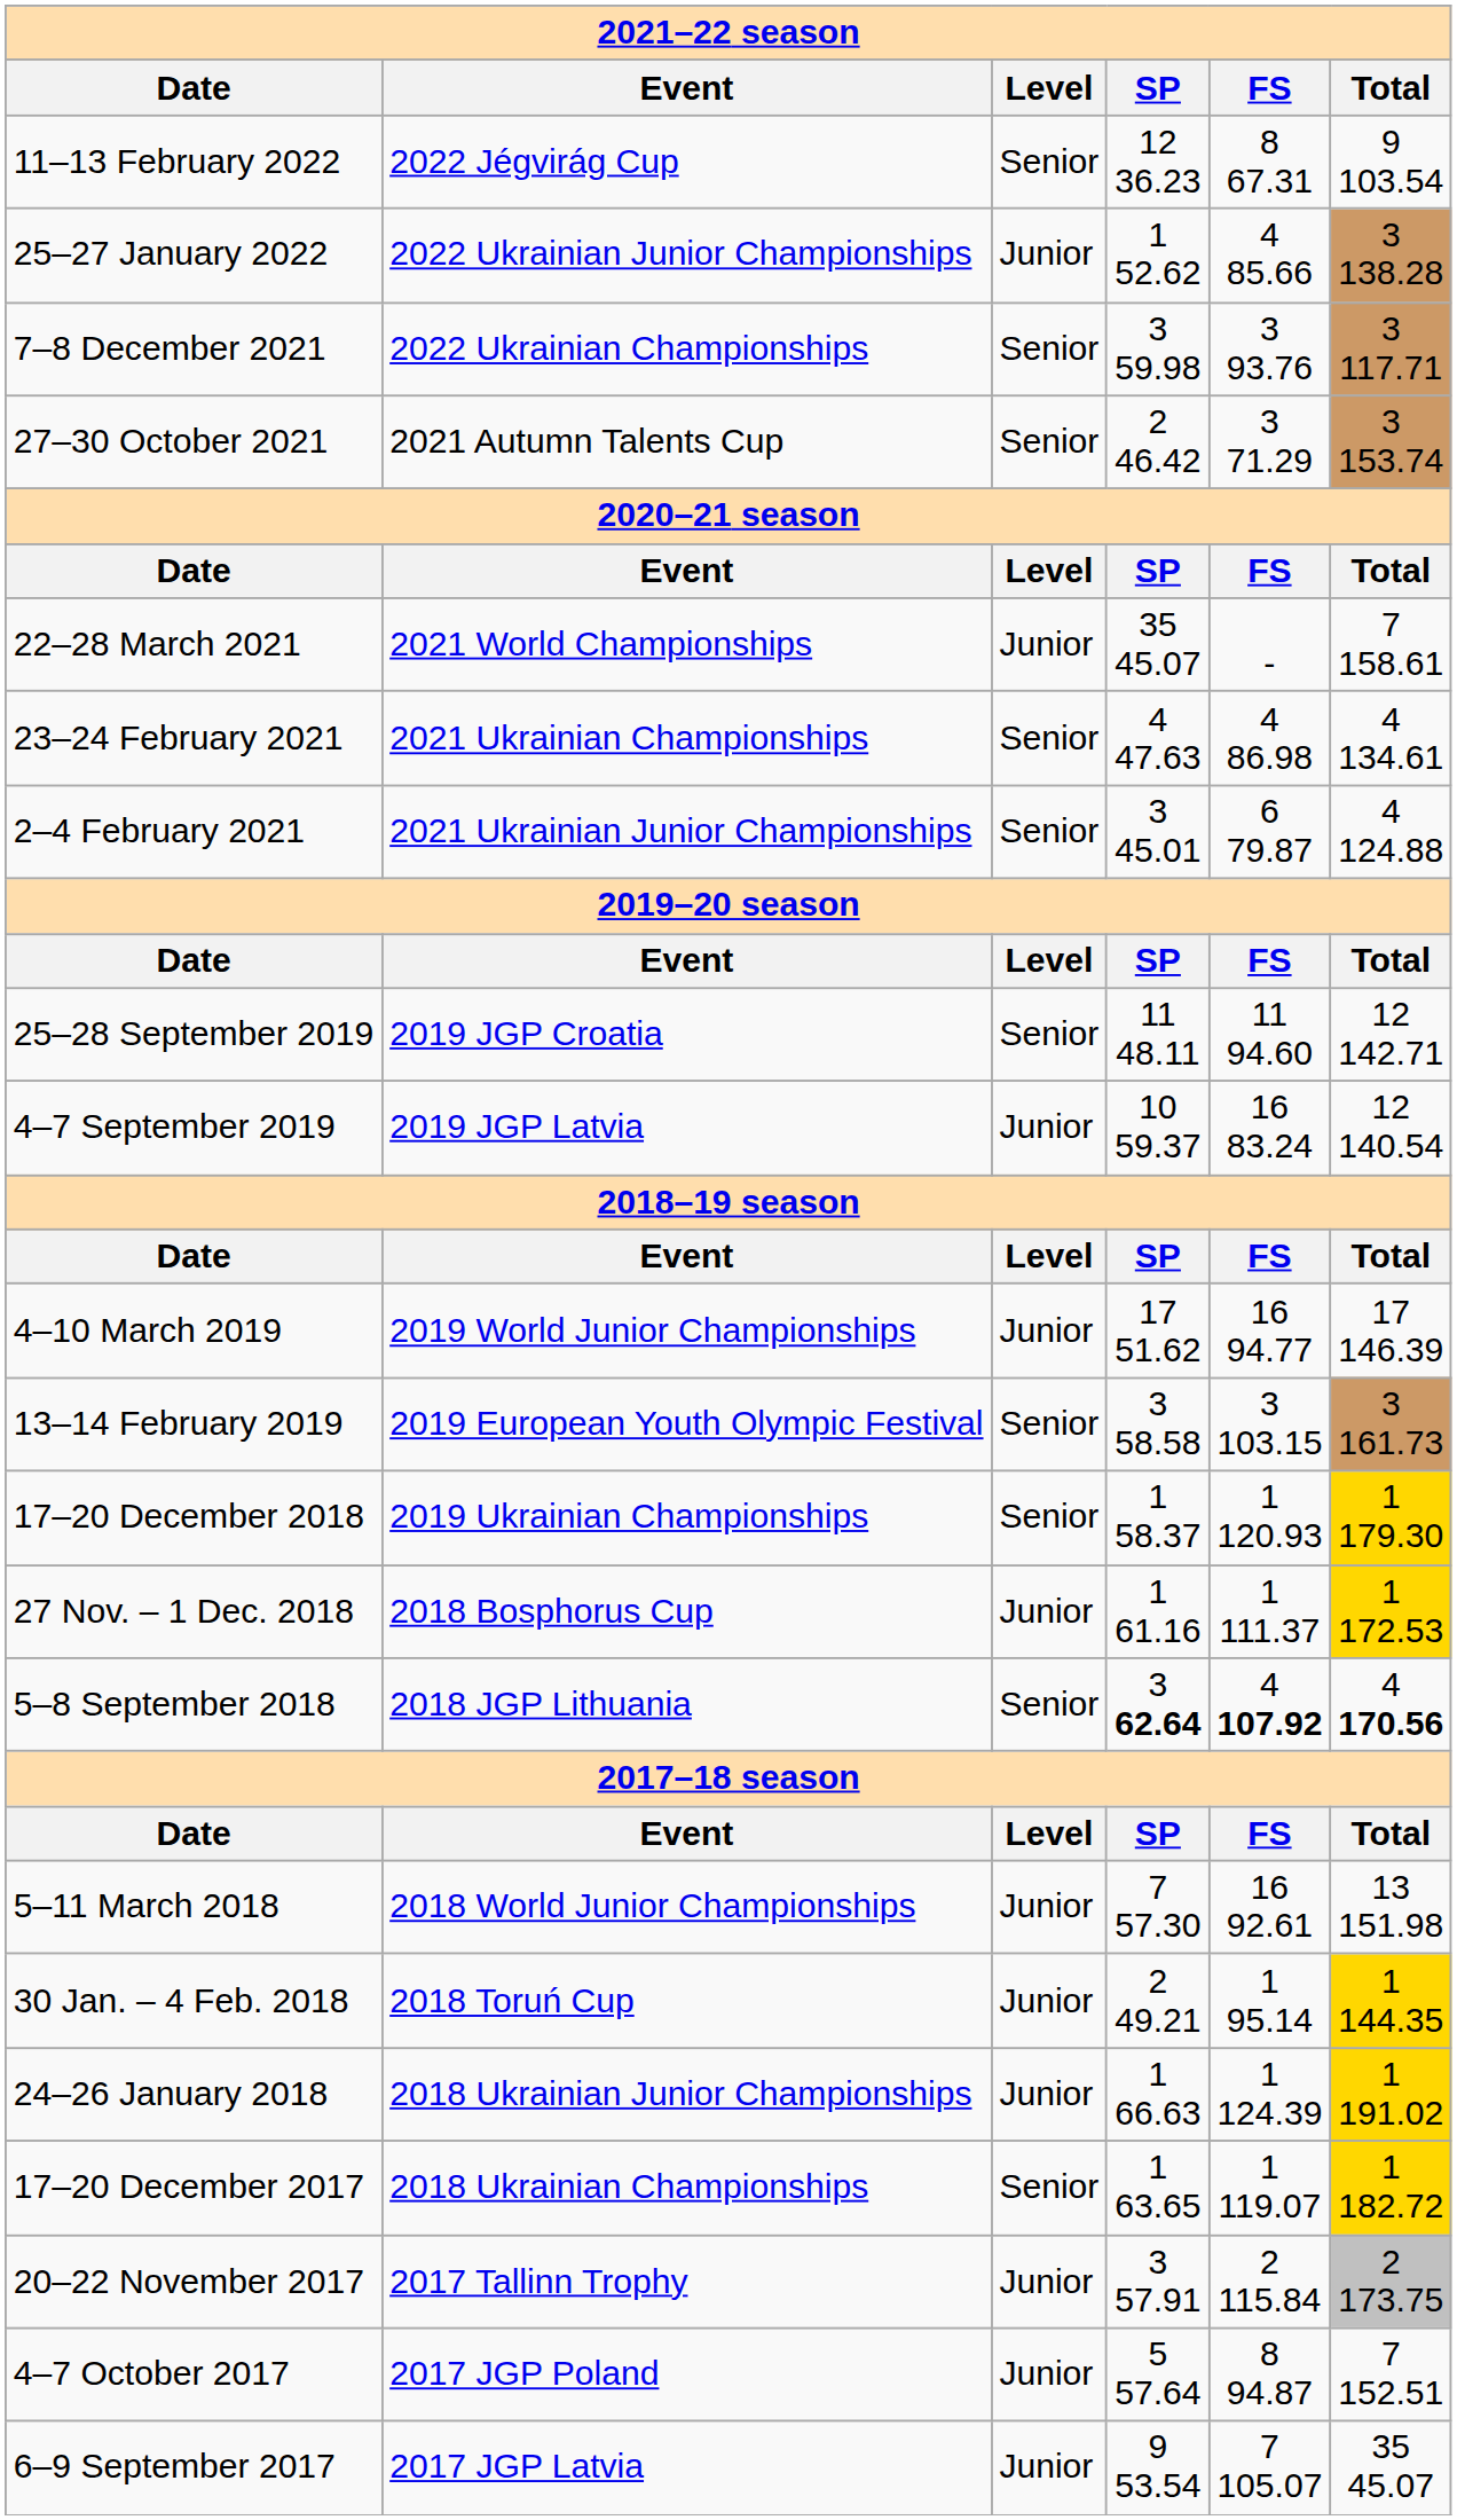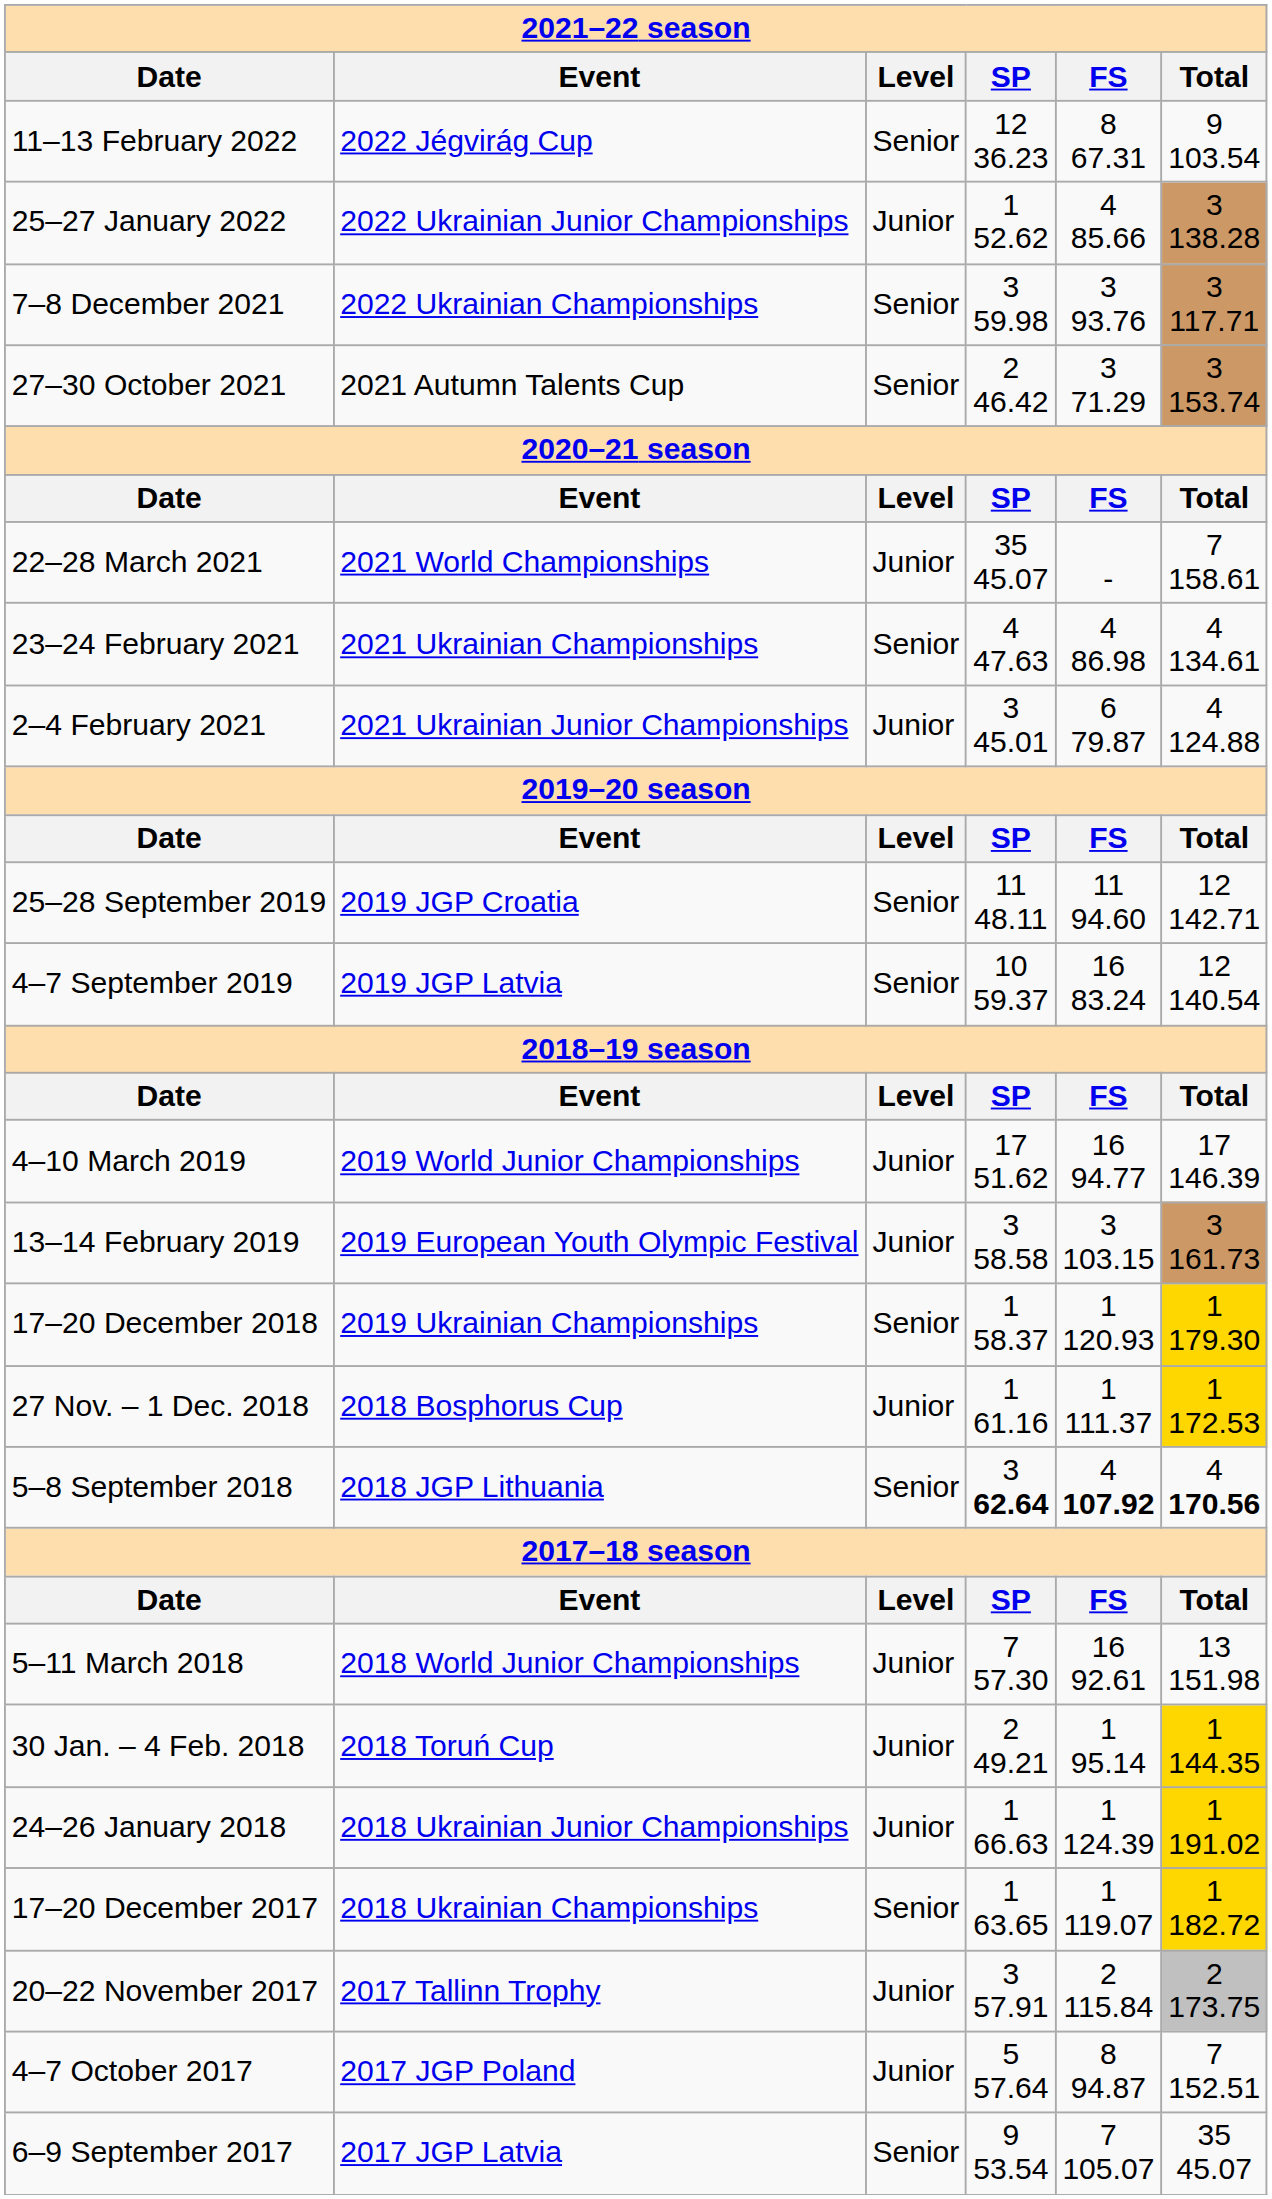2–4 February 2021 | 2021–22 season / Level: Senior -> Junior
4–7 September 2019 | 2021–22 season / Level: Junior -> Senior
13–14 February 2019 | 2021–22 season / Level: Senior -> Junior
6–9 September 2017 | 2021–22 season / Level: Junior -> Senior
